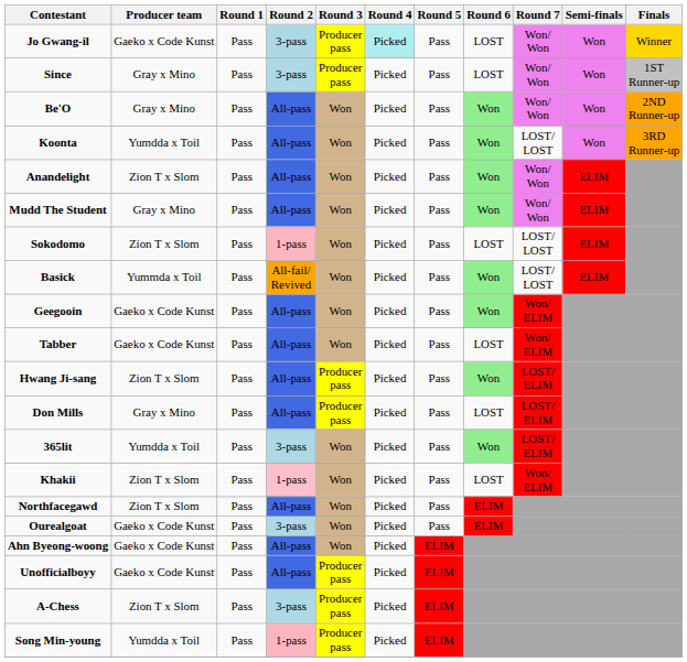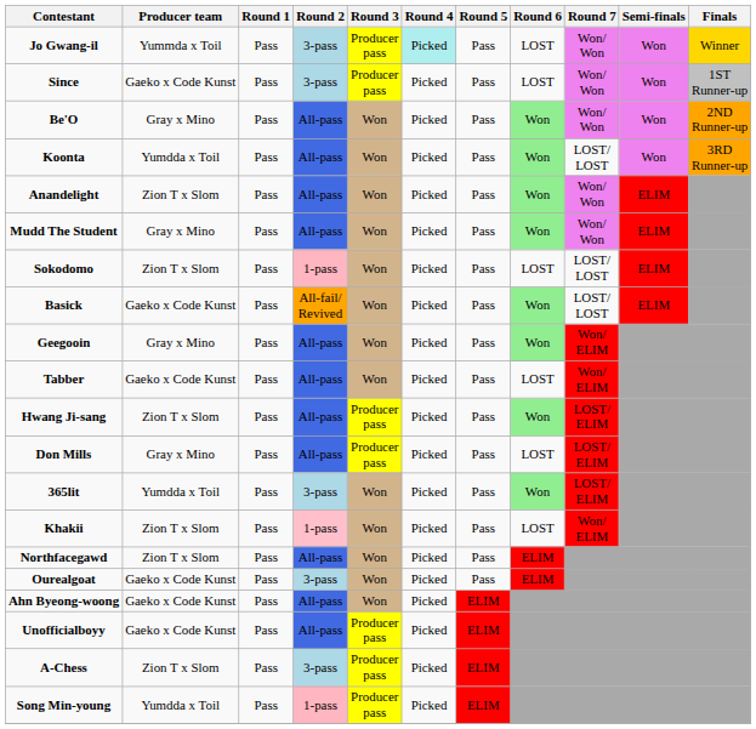Jo Gwang-il | Producer team: Gaeko x Code Kunst -> Yummda x Toil
Since | Producer team: Gray x Mino -> Gaeko x Code Kunst
Basick | Producer team: Yummda x Toil -> Gaeko x Code Kunst
Geegooin | Producer team: Gaeko x Code Kunst -> Gray x Mino
